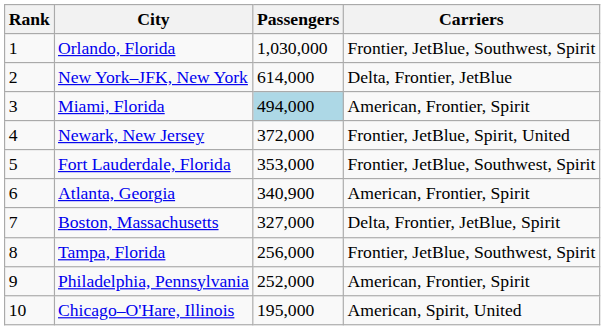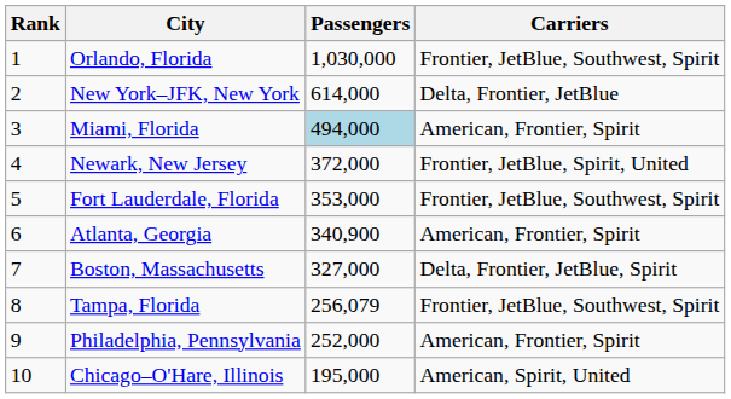Tampa, Florida | Passengers: 256,000 -> 256,079
